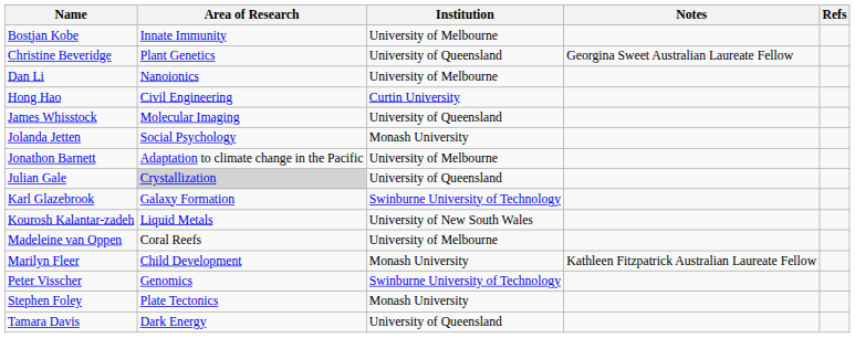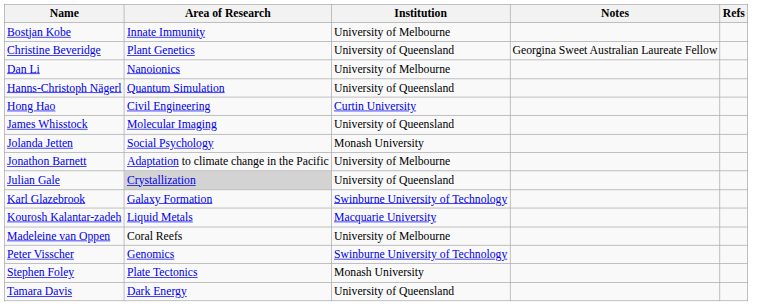+ row: Hanns-Christoph Nägerl | Quantum Simulation | University of Queensland
Kourosh Kalantar-zadeh | Institution: University of New South Wales -> Macquarie University
- row: Marilyn Fleer | Child Development | Monash University | Kathleen Fitzpatrick Australian Laureate Fellow
